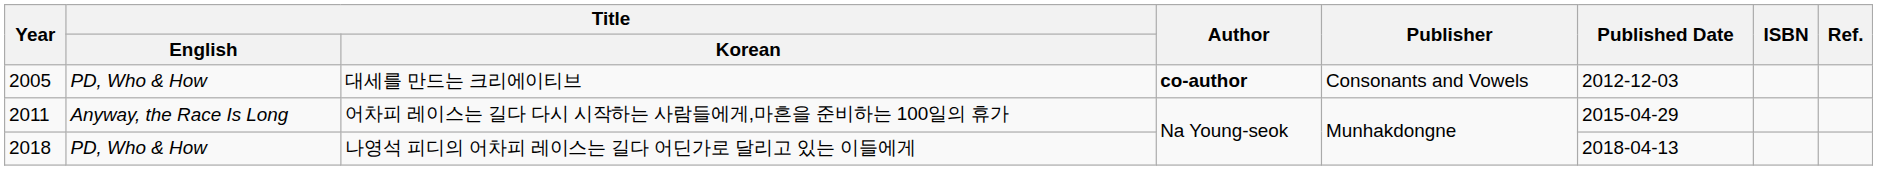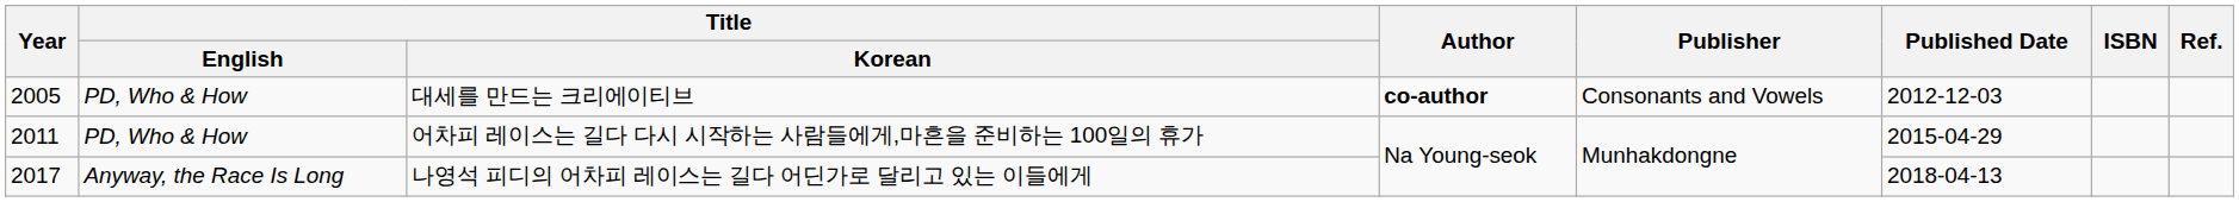어차피 레이스는 길다 다시 시작하는 사람들에게,마흔을 준비하는 100일의 휴가 | Title / English: Anyway, the Race Is Long -> PD, Who & How
나영석 피디의 어차피 레이스는 길다 어딘가로 달리고 있는 이들에게 | Year: 2018 -> 2017
나영석 피디의 어차피 레이스는 길다 어딘가로 달리고 있는 이들에게 | Title / English: PD, Who & How -> Anyway, the Race Is Long
